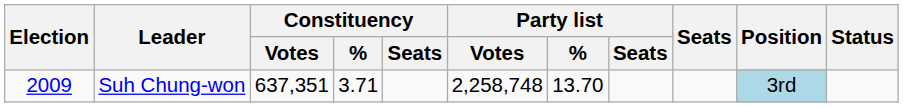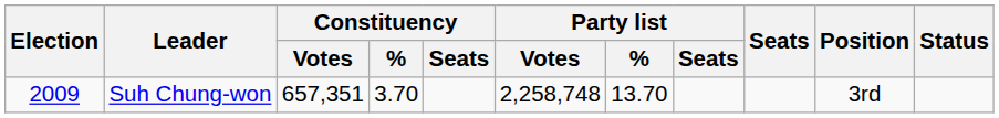Suh Chung-won | Constituency / Votes: 637,351 -> 657,351
Suh Chung-won | Constituency / %: 3.71 -> 3.70
Suh Chung-won | Position: lightblue background -> no background
